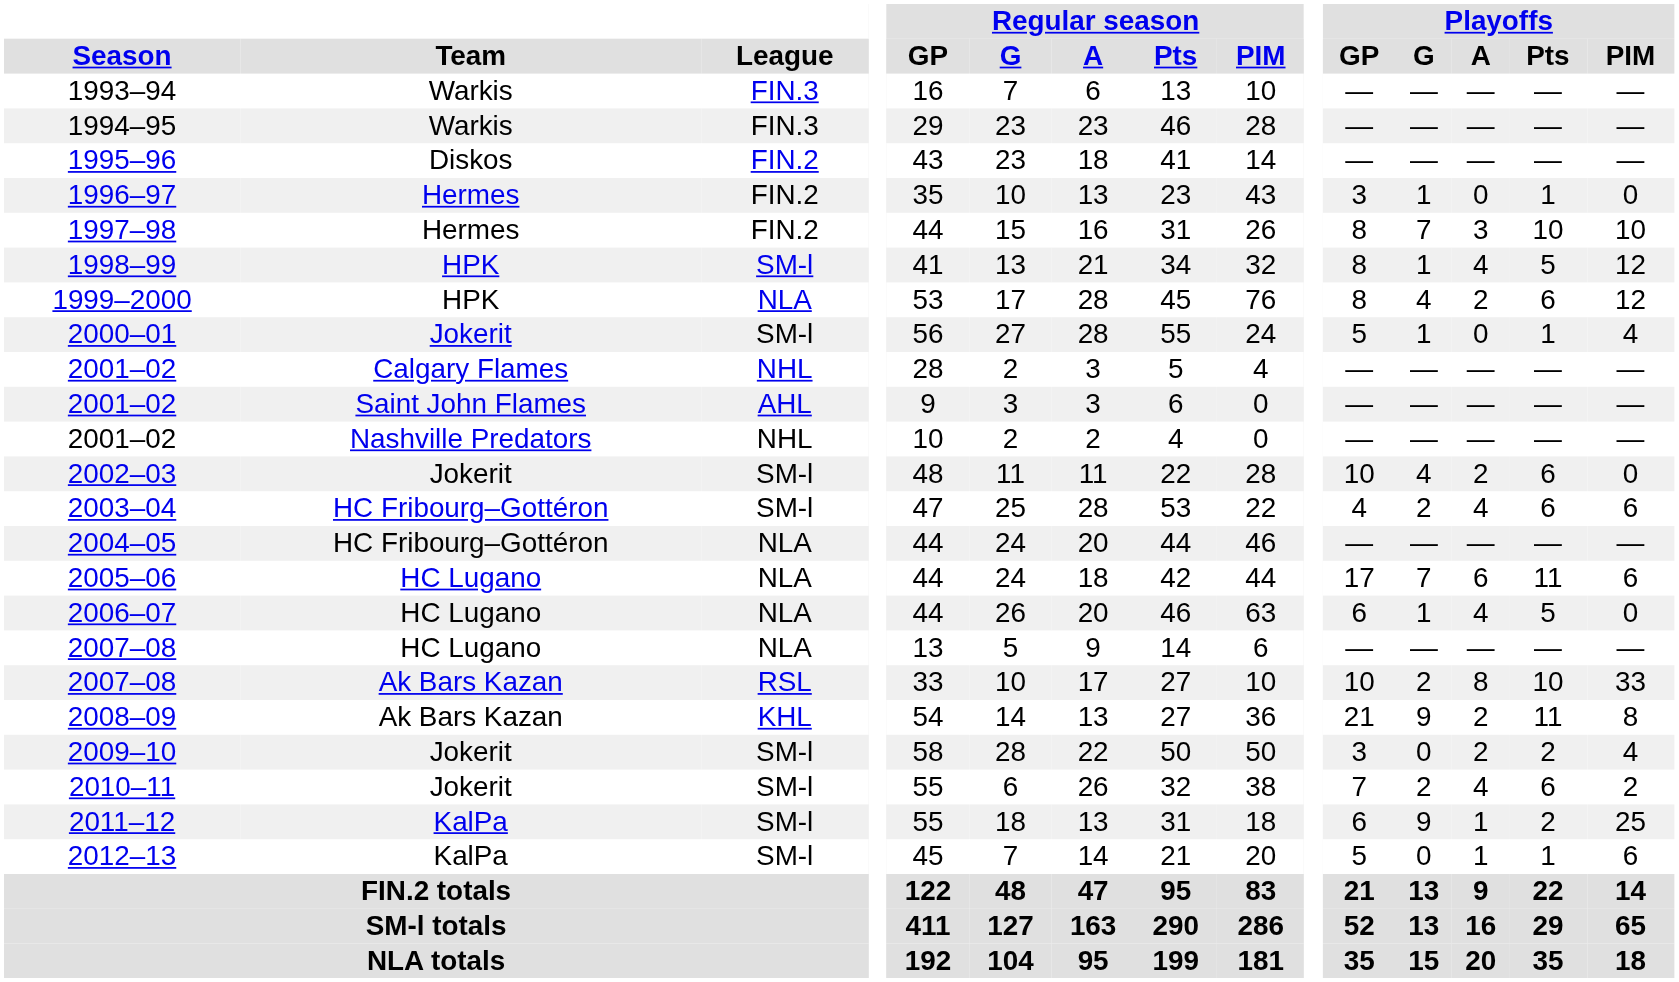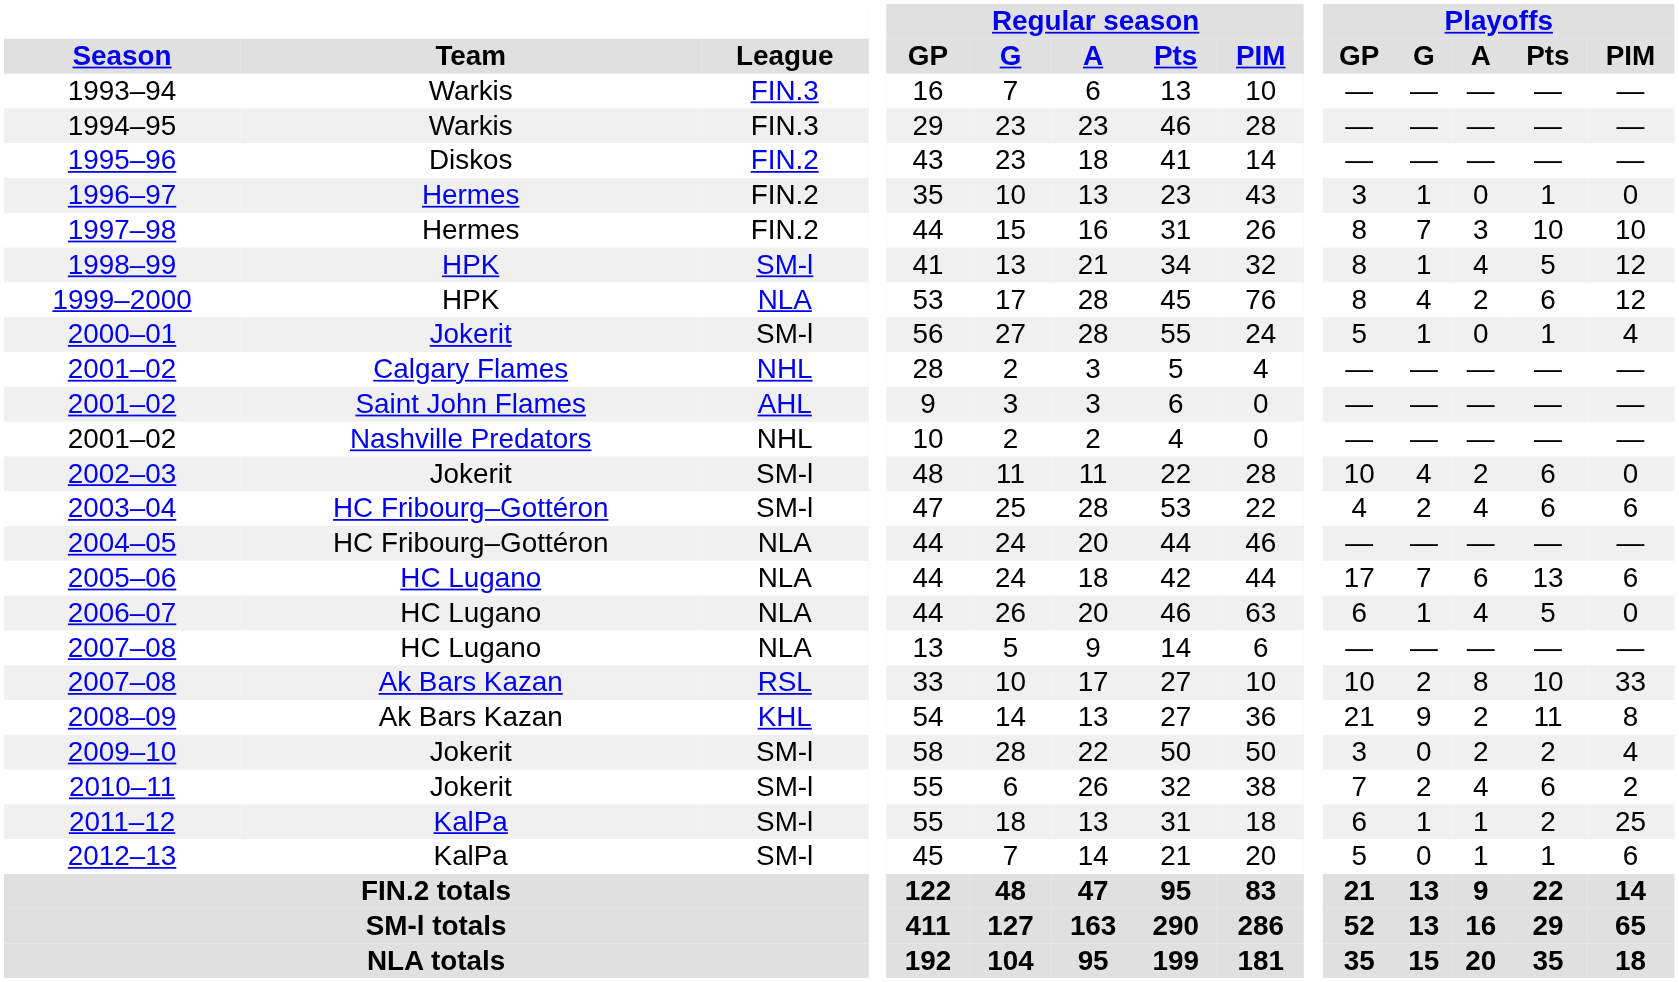2005–06 | Playoffs / Pts: 11 -> 13
2011–12 | Playoffs / G: 9 -> 1
